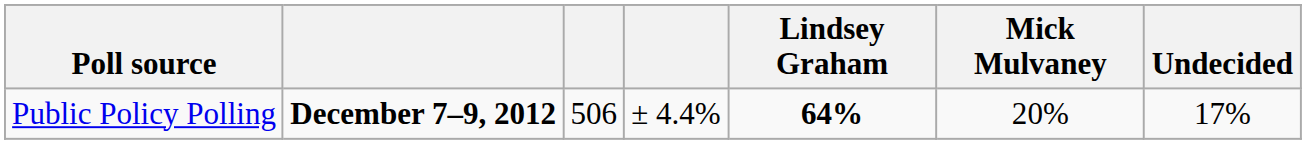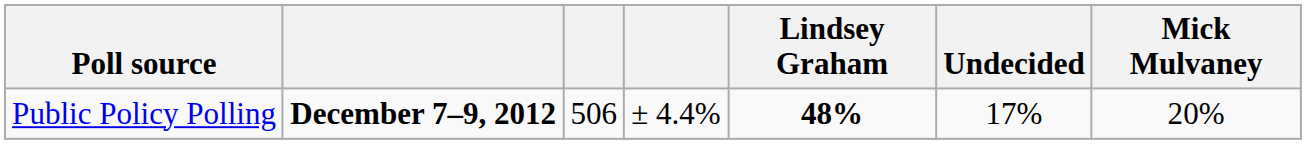columns swapped: Mick Mulvaney <-> Undecided
Public Policy Polling | Lindsey Graham: 64% -> 48%
